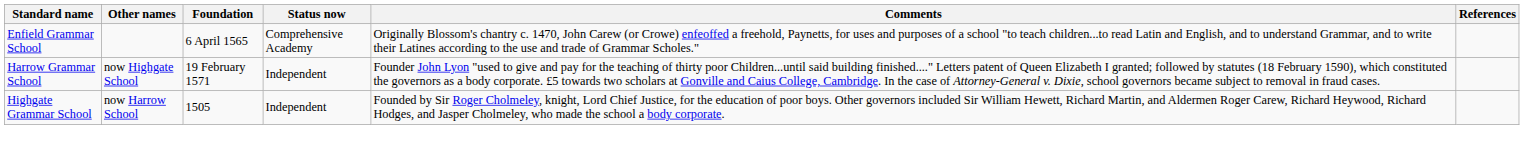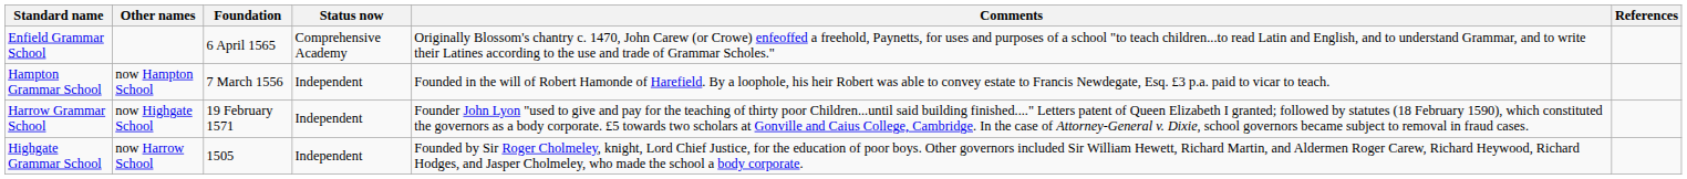+ row: Hampton Grammar School | now Hampton School | 7 March 1556 | Independent | Founded in the will of Robert Hamonde of Harefield. By a loophole, his heir Robert was able to convey estate to Francis Newdegate, Esq. £3 p.a. paid to vicar to teach.
